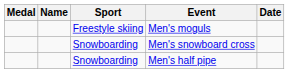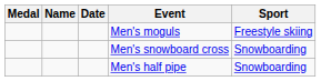columns swapped: Sport <-> Date
